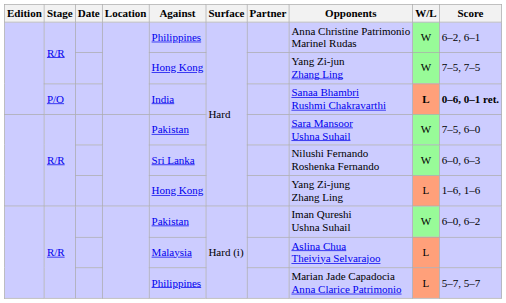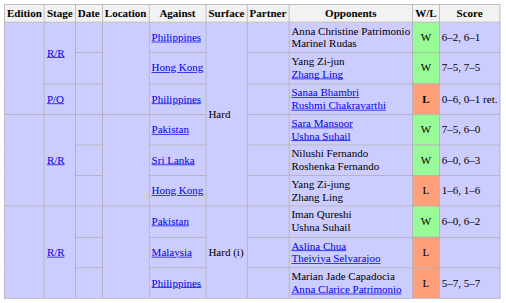P/O | Against: India -> Philippines
P/O | Score: bold -> normal
